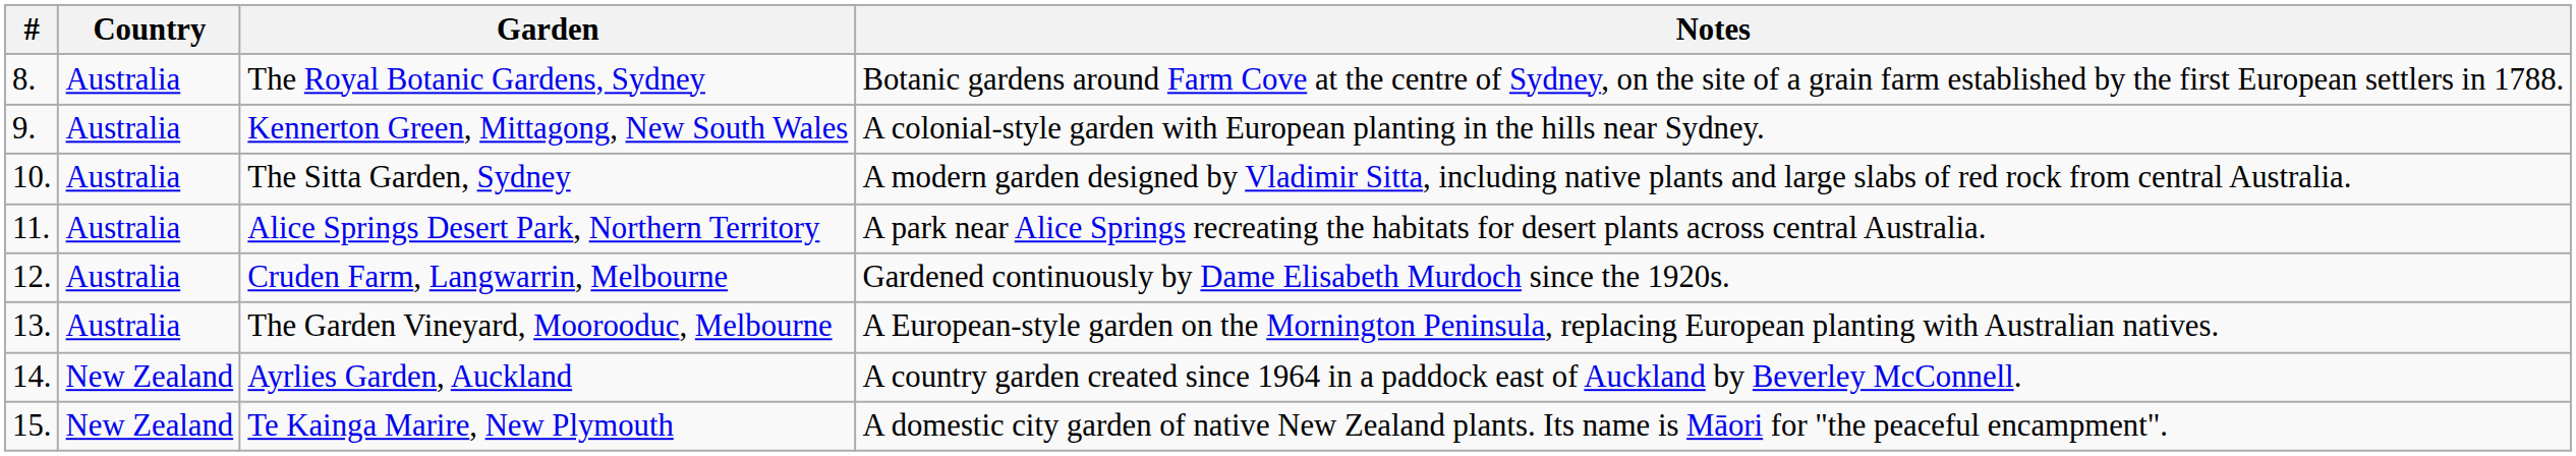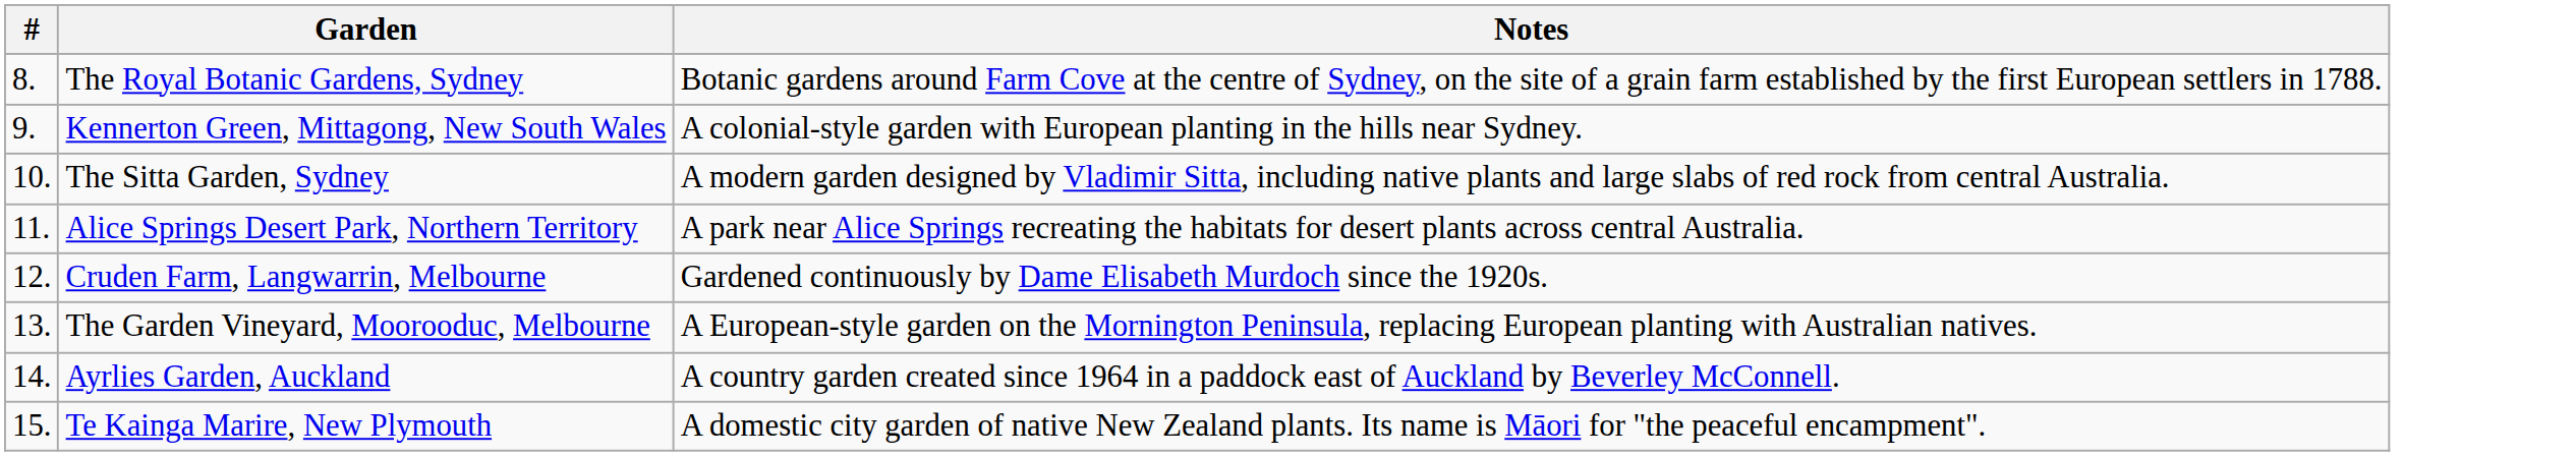- column: Country | Australia | Australia | Australia | Australia | Australia | Australia | New Zealand | New Zealand
